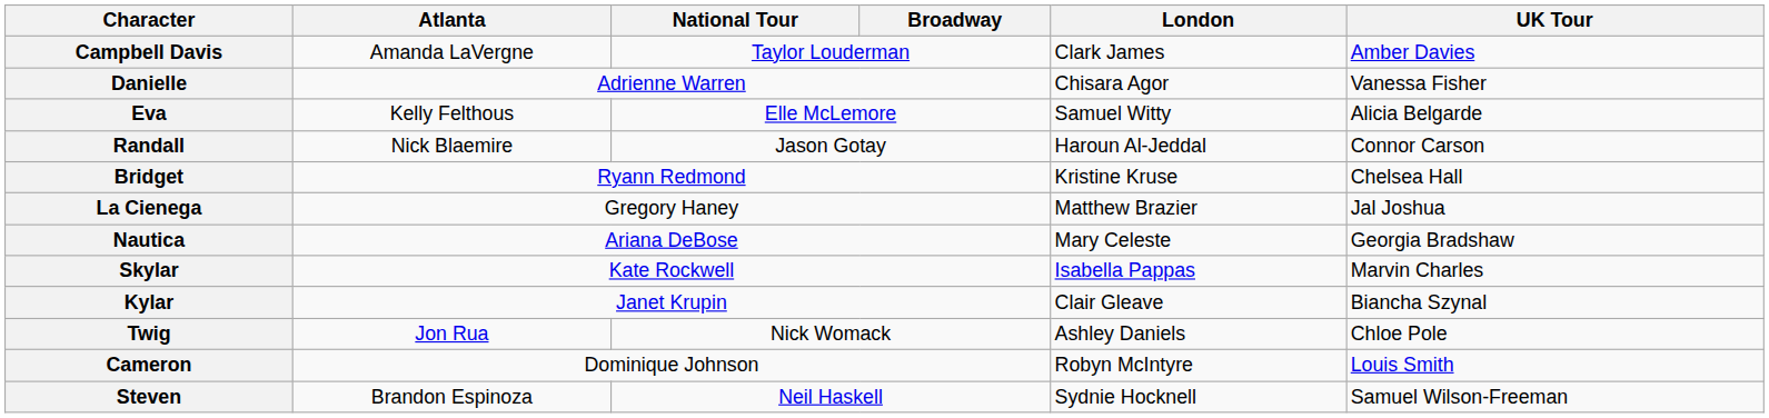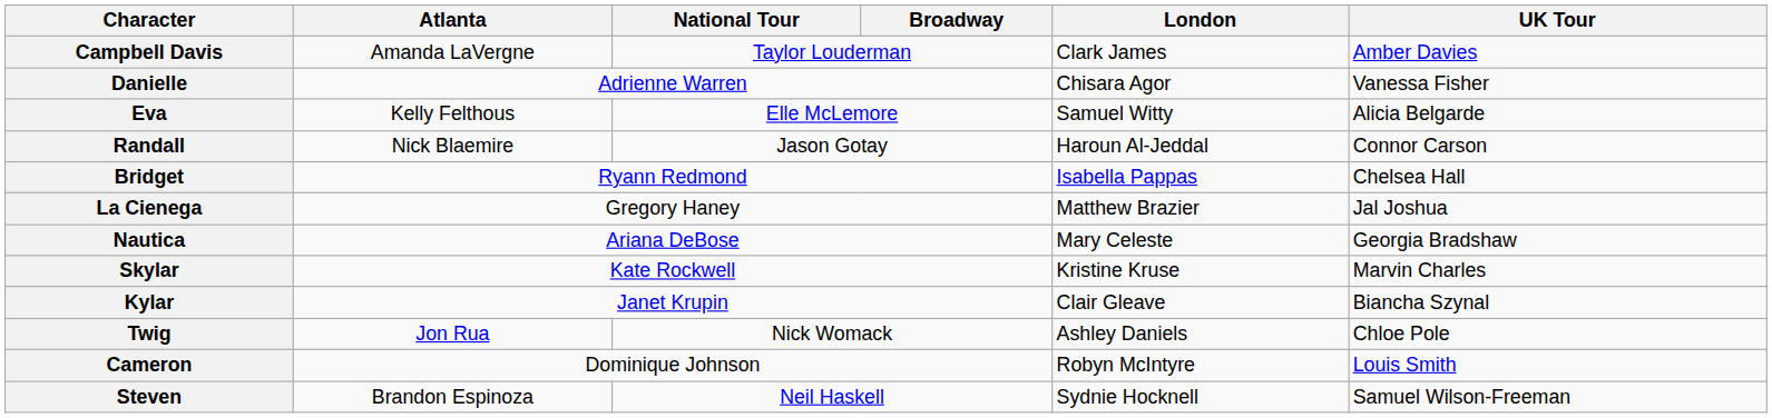Bridget | London: Kristine Kruse -> Isabella Pappas
Skylar | London: Isabella Pappas -> Kristine Kruse
